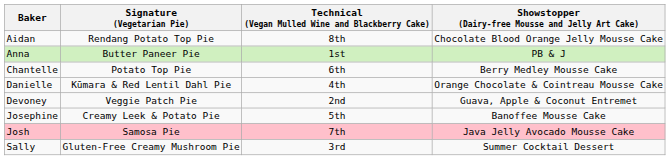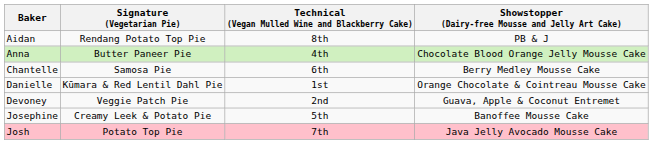Aidan | Showstopper (Dairy-free Mousse and Jelly Art Cake): Chocolate Blood Orange Jelly Mousse Cake -> PB & J
Anna | Technical (Vegan Mulled Wine and Blackberry Cake): 1st -> 4th
Anna | Showstopper (Dairy-free Mousse and Jelly Art Cake): PB & J -> Chocolate Blood Orange Jelly Mousse Cake
Chantelle | Signature (Vegetarian Pie): Potato Top Pie -> Samosa Pie
Danielle | Technical (Vegan Mulled Wine and Blackberry Cake): 4th -> 1st
Josh | Signature (Vegetarian Pie): Samosa Pie -> Potato Top Pie
- row: Sally | Gluten-Free Creamy Mushroom Pie | 3rd | Summer Cocktail Dessert
